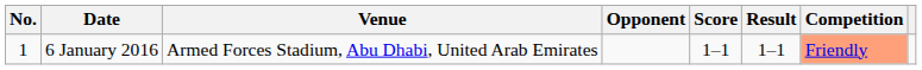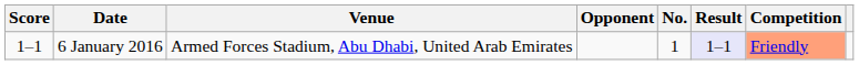columns swapped: No. <-> Score
6 January 2016 | Result: no background -> lavender background
